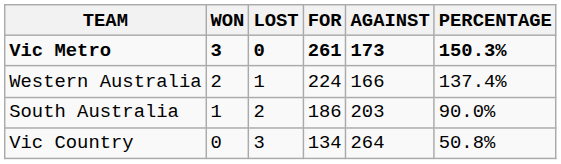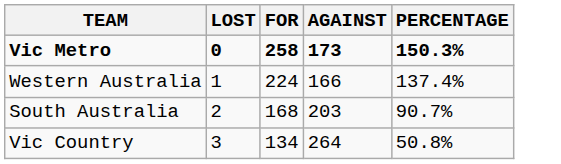- column: WON | 3 | 2 | 1 | 0
Vic Metro | FOR: 261 -> 258
South Australia | FOR: 186 -> 168
South Australia | PERCENTAGE: 90.0% -> 90.7%
